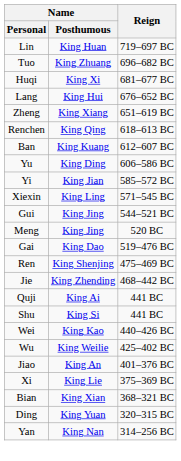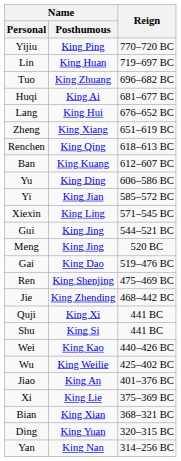+ row: Yijiu | King Ping | 770–720 BC
Huqi | Name / Posthumous: King Xi -> King Ai
Quji | Name / Posthumous: King Ai -> King Xi
